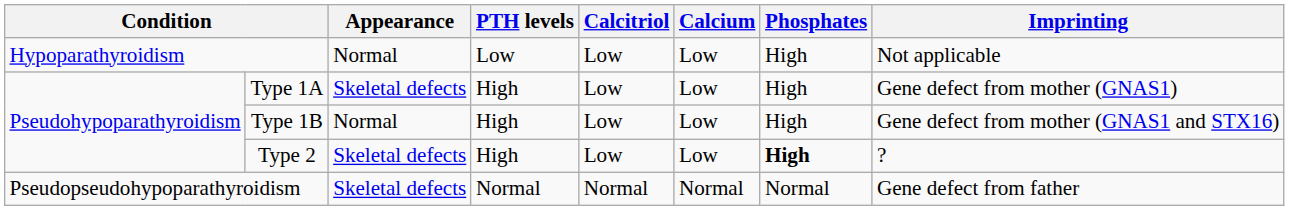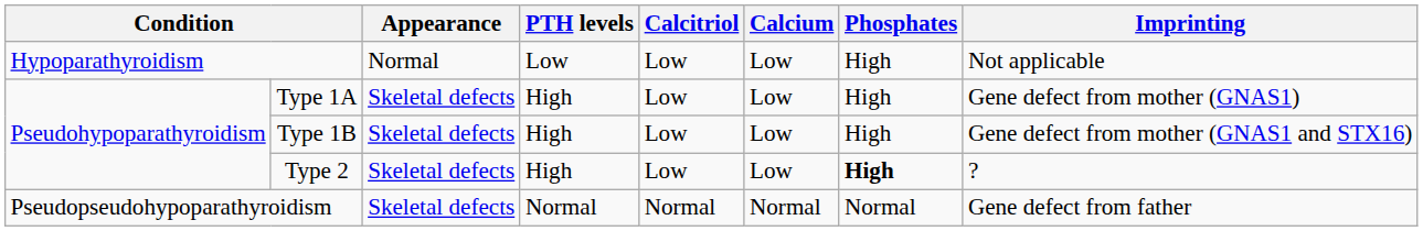Type 1B | Appearance: Normal -> Skeletal defects
